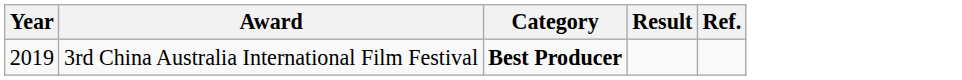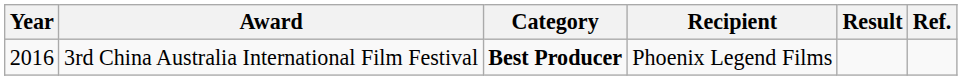+ column: Recipient | Phoenix Legend Films
3rd China Australia International Film Festival | Year: 2019 -> 2016
